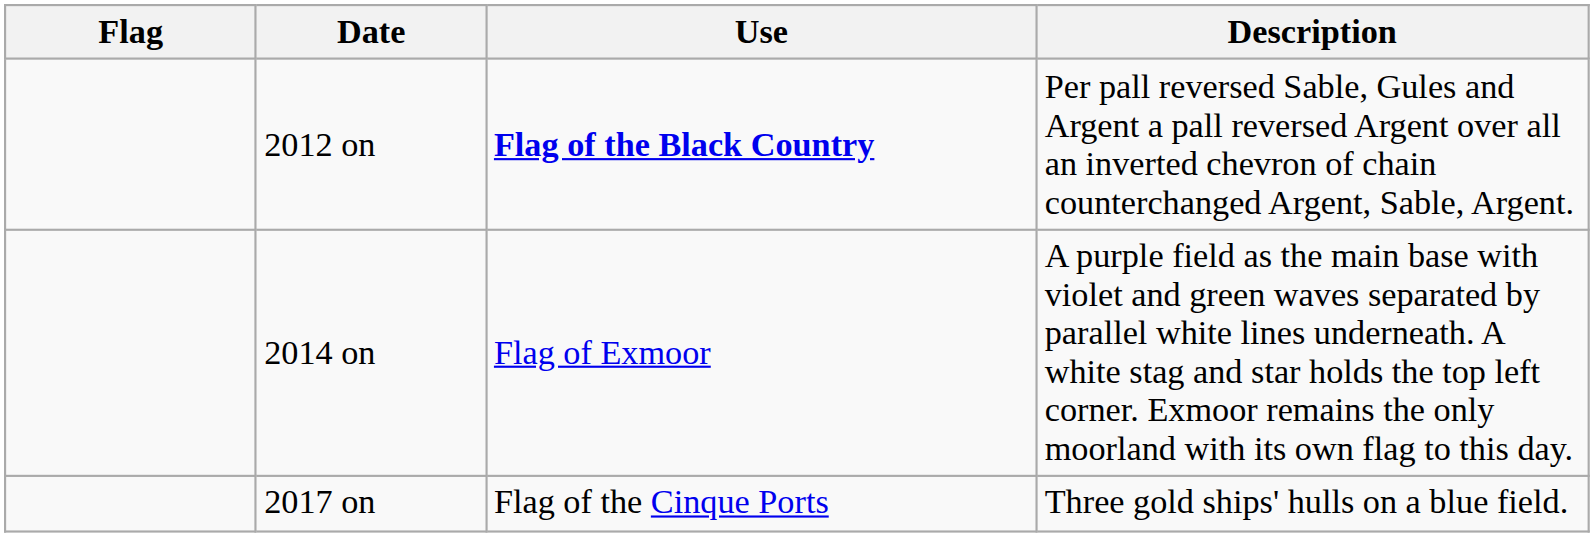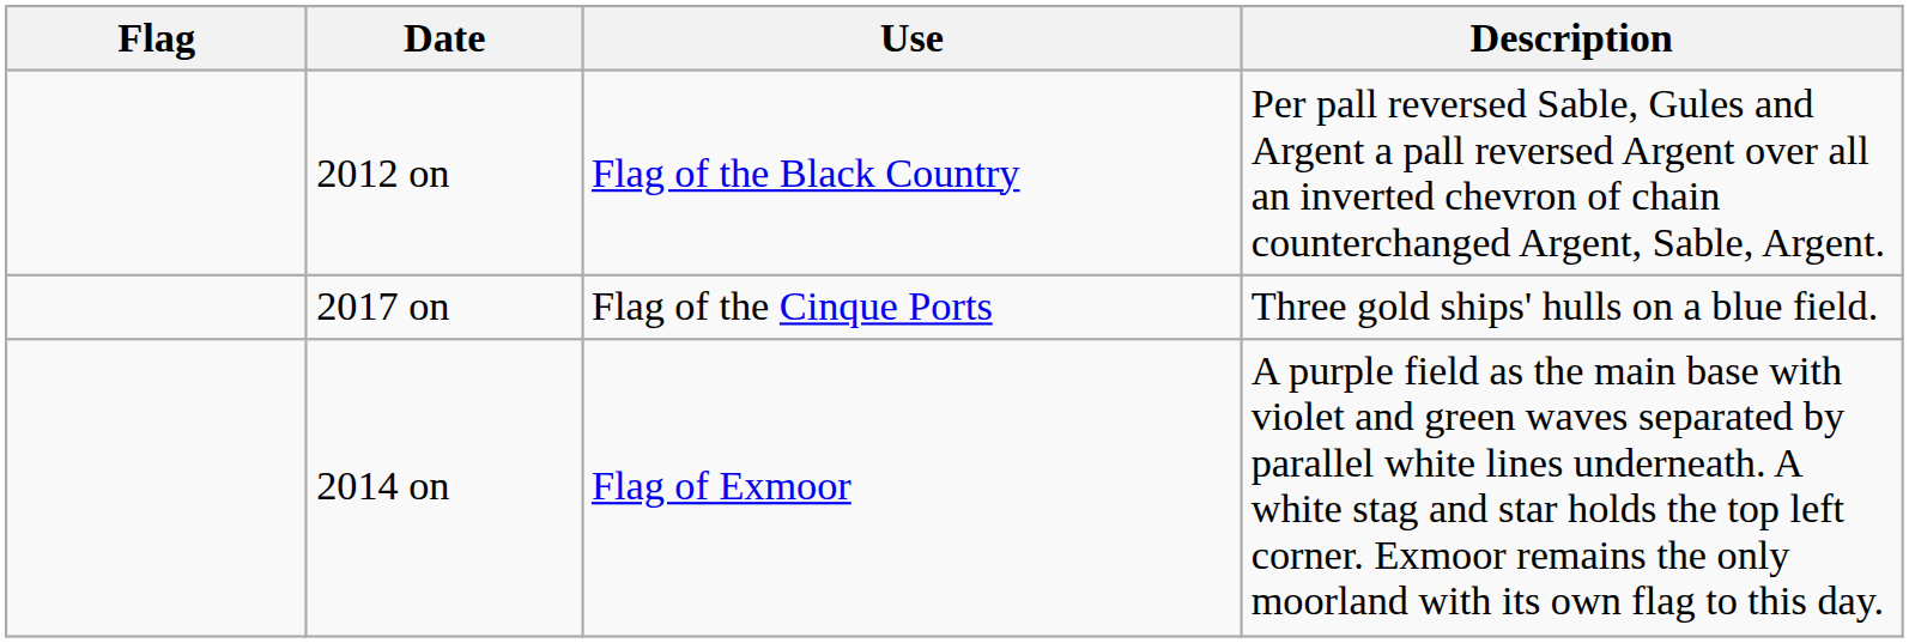2012 on | Use: bold -> normal
rows swapped: 2017 on <-> 2014 on
